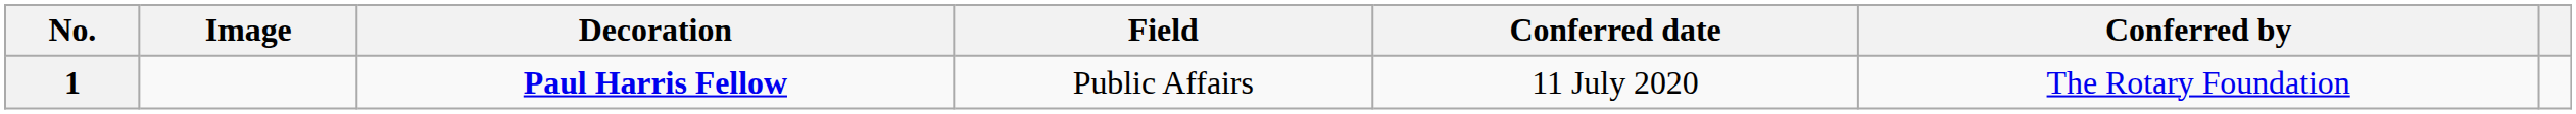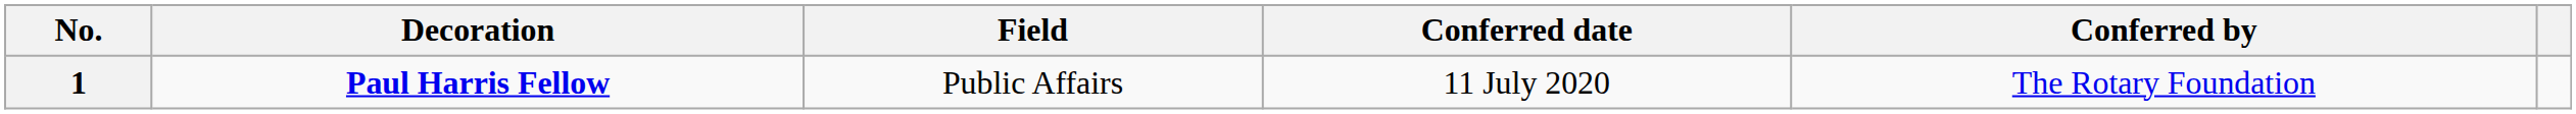- column: Image
